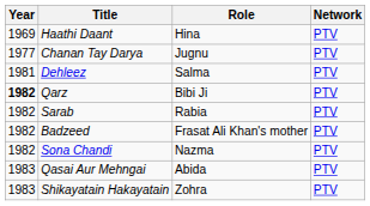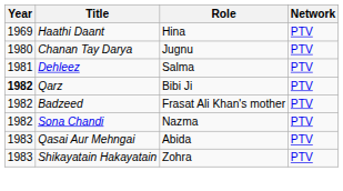Chanan Tay Darya | Year: 1977 -> 1980
- row: 1982 | Sarab | Rabia | PTV
